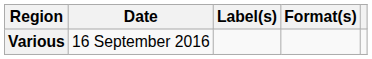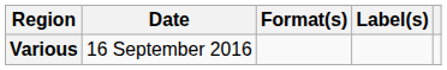columns swapped: Format(s) <-> Label(s)
